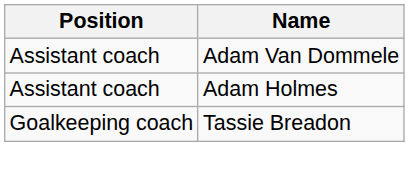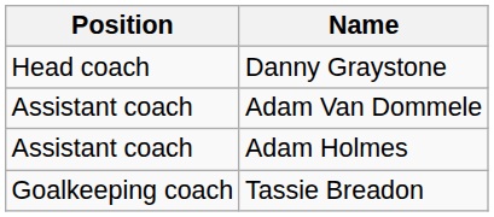+ row: Head coach | Danny Graystone
